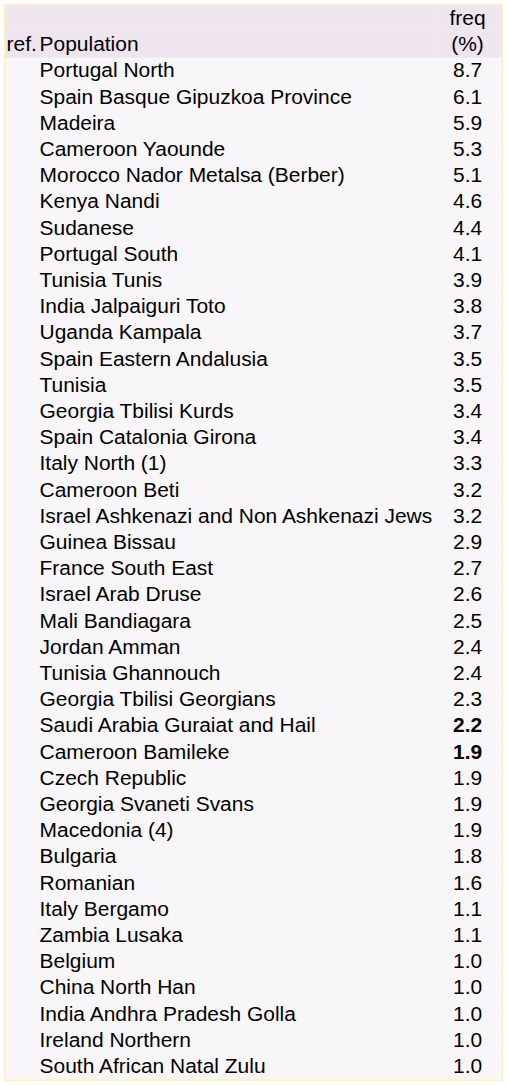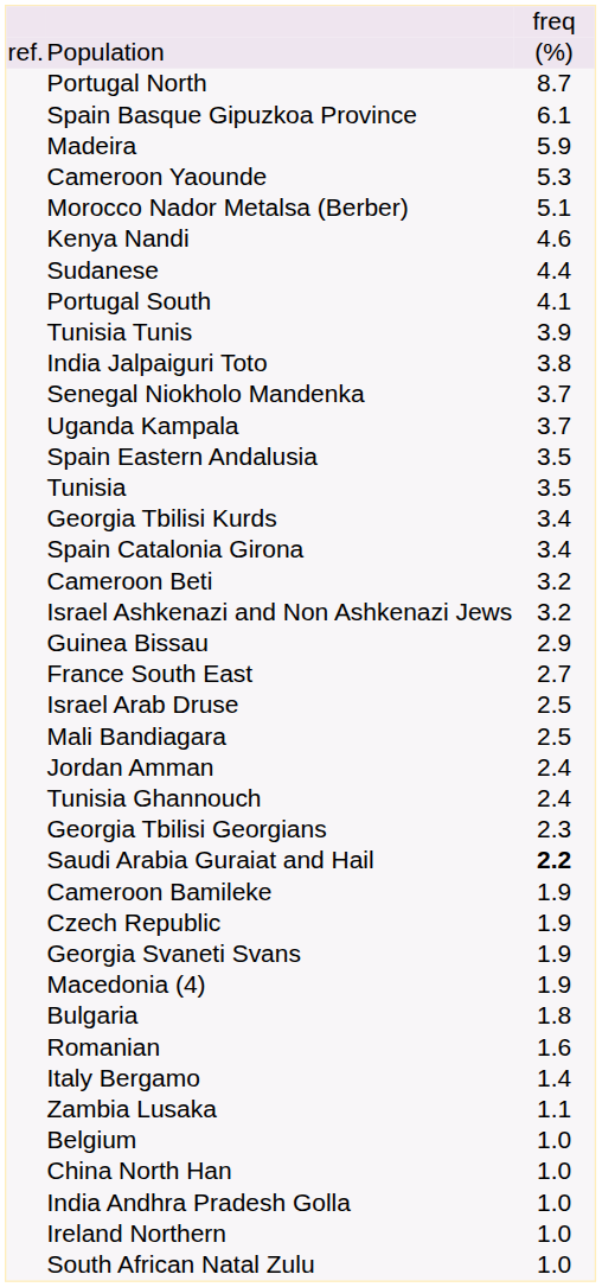+ row: Senegal Niokholo Mandenka | 3.7
- row: Italy North (1) | 3.3
Israel Arab Druse | column 3: 2.6 -> 2.5
Cameroon Bamileke | column 3: bold -> normal
Italy Bergamo | column 3: 1.1 -> 1.4
